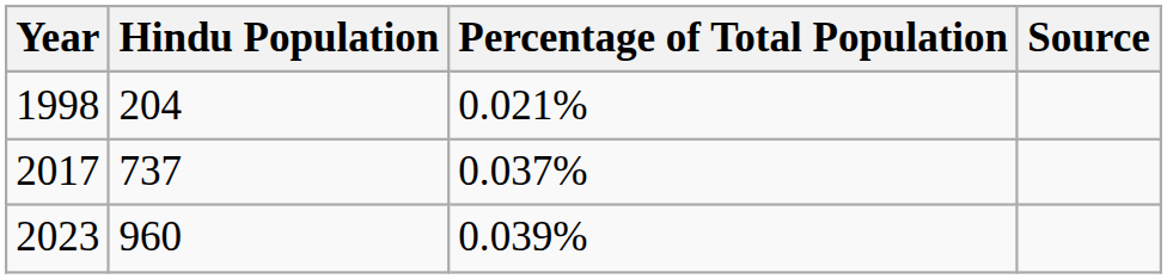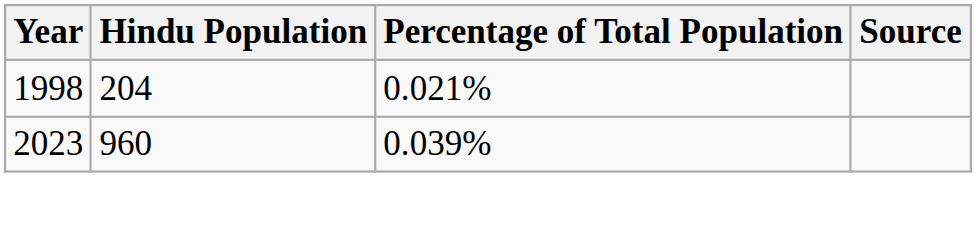- row: 2017 | 737 | 0.037%
